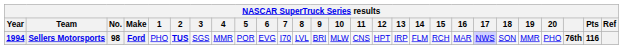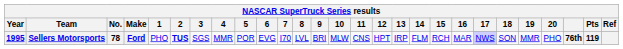Sellers Motorsports | Year: 1994 -> 1995
Sellers Motorsports | No.: 98 -> 78
Sellers Motorsports | Pts: 116 -> 119
